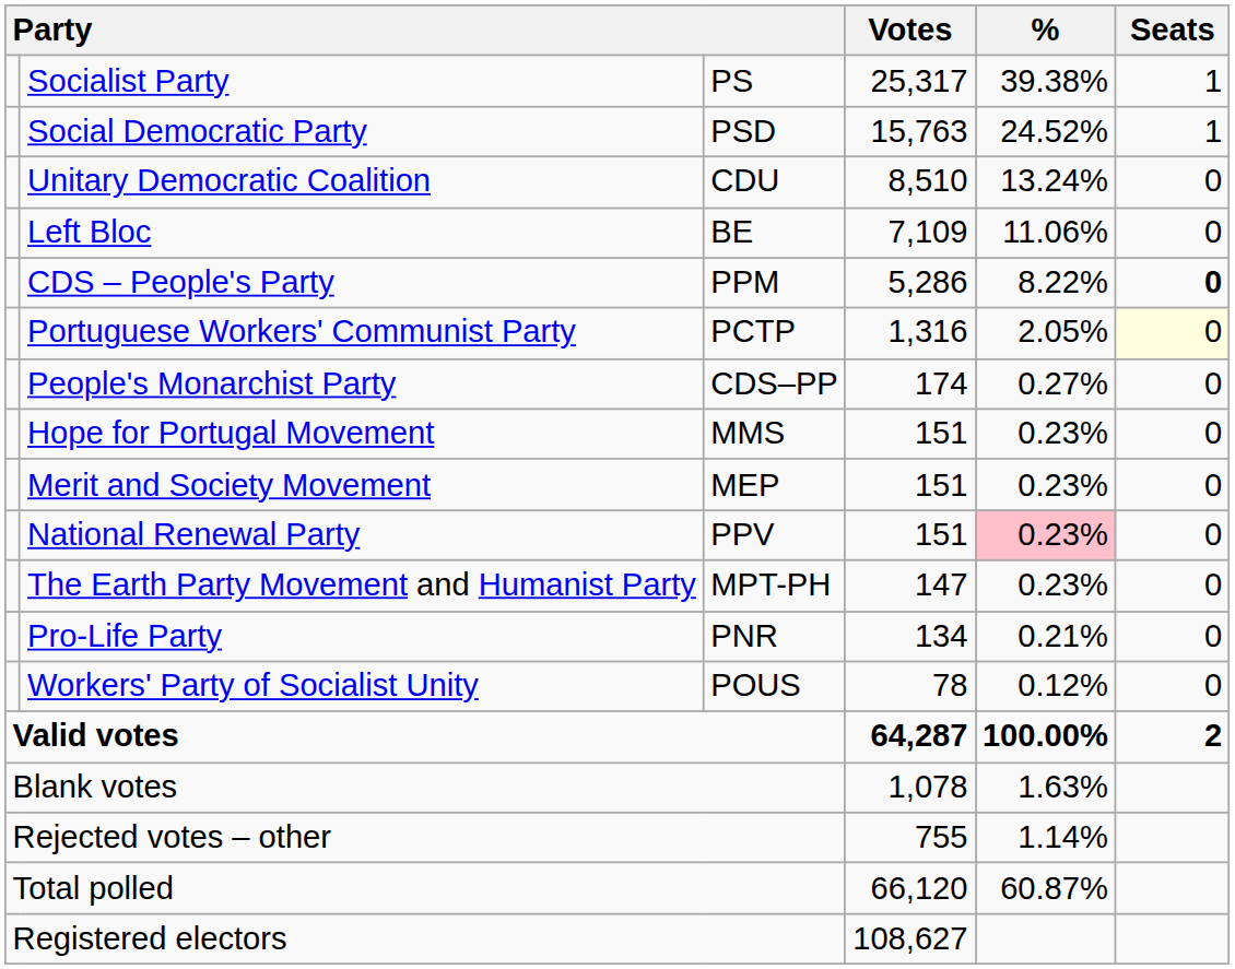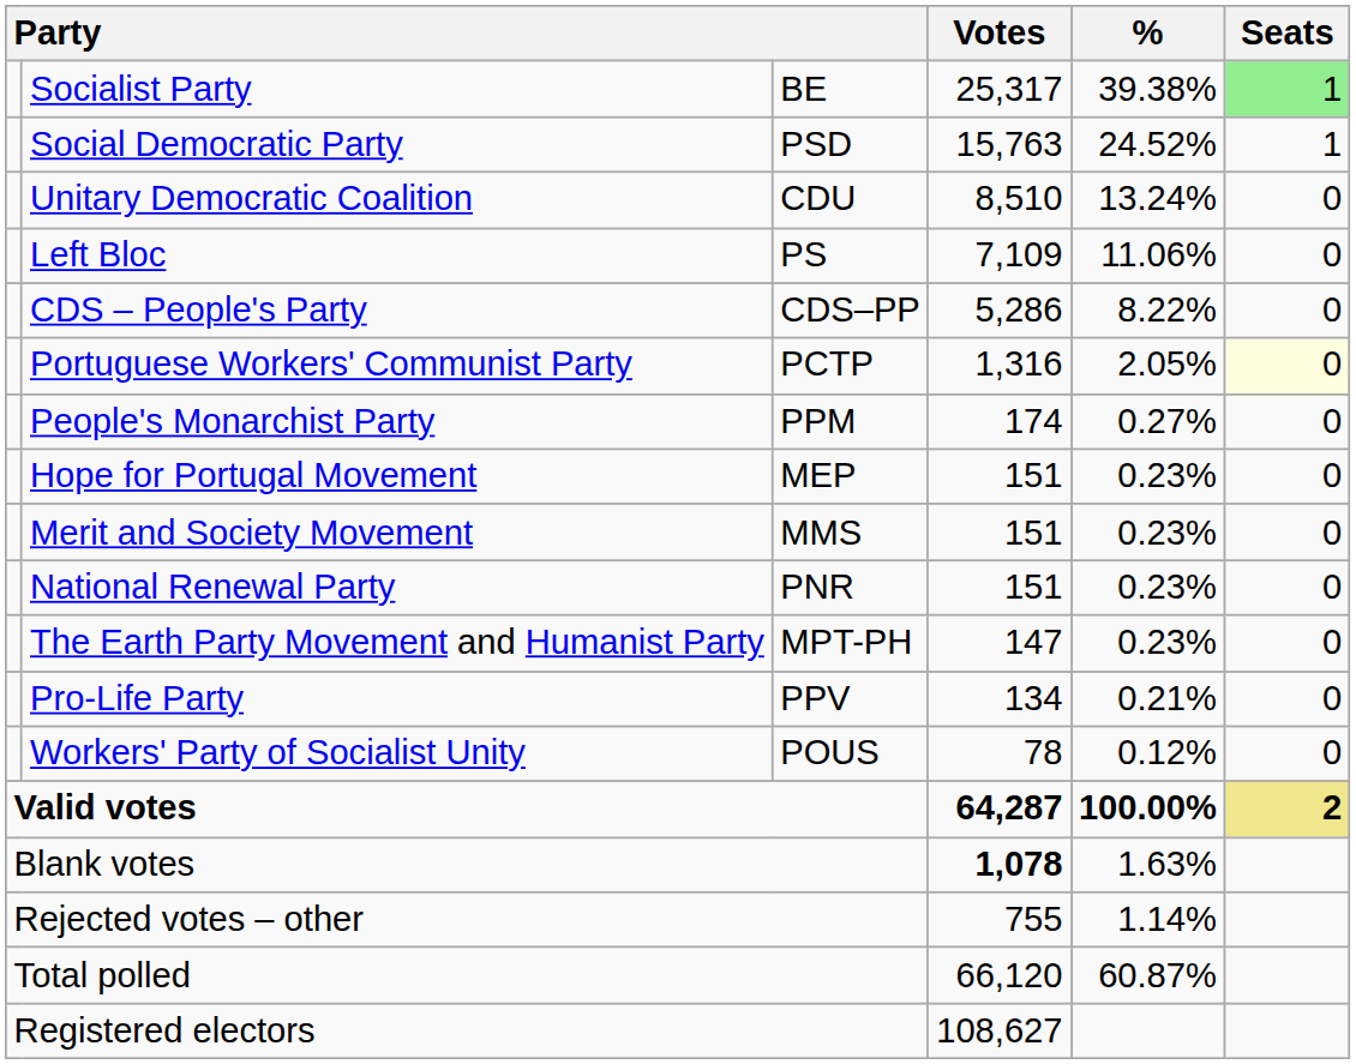Socialist Party | column 3: PS -> BE
Socialist Party | Seats: no background -> lightgreen background
Left Bloc | column 3: BE -> PS
CDS – People's Party | column 3: PPM -> CDS–PP
CDS – People's Party | Seats: bold -> normal
People's Monarchist Party | column 3: CDS–PP -> PPM
Hope for Portugal Movement | column 3: MMS -> MEP
Merit and Society Movement | column 3: MEP -> MMS
National Renewal Party | column 3: PPV -> PNR
National Renewal Party | %: pink background -> no background
Pro-Life Party | column 3: PNR -> PPV
Valid votes | Seats: no background -> khaki background
Blank votes | Votes: normal -> bold
